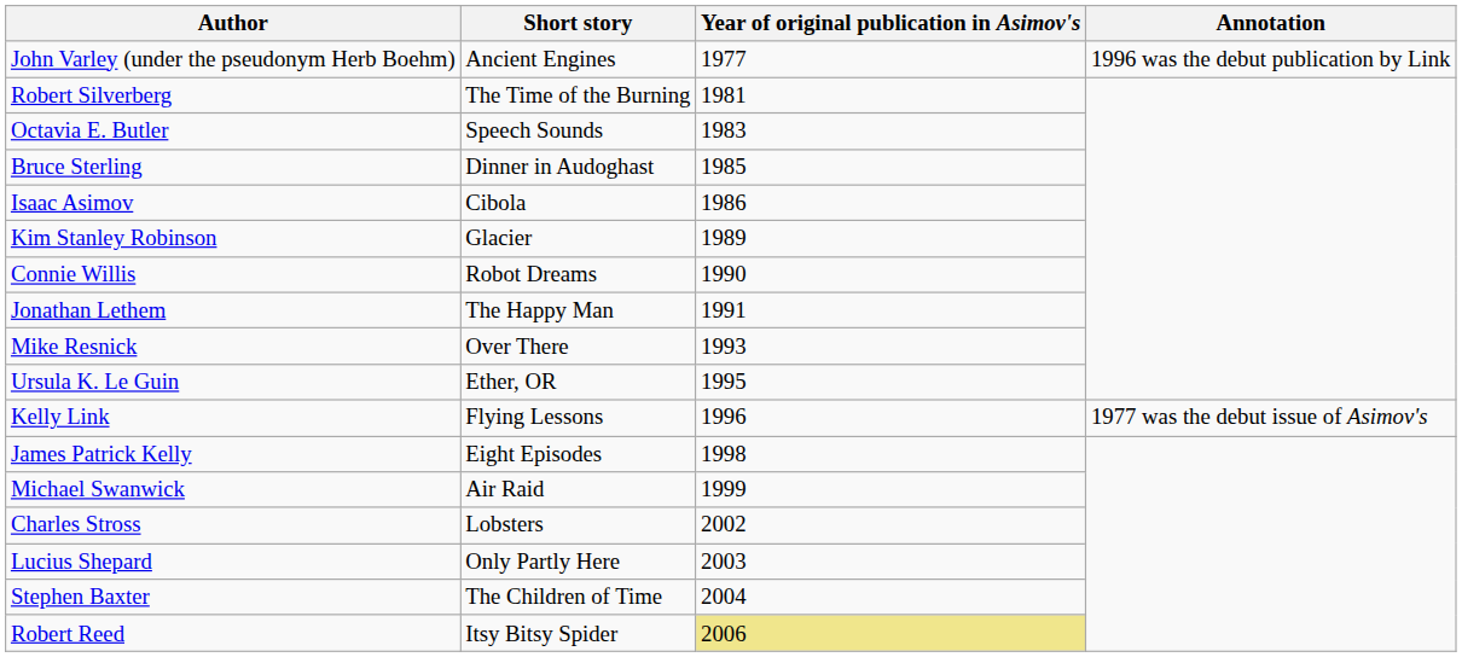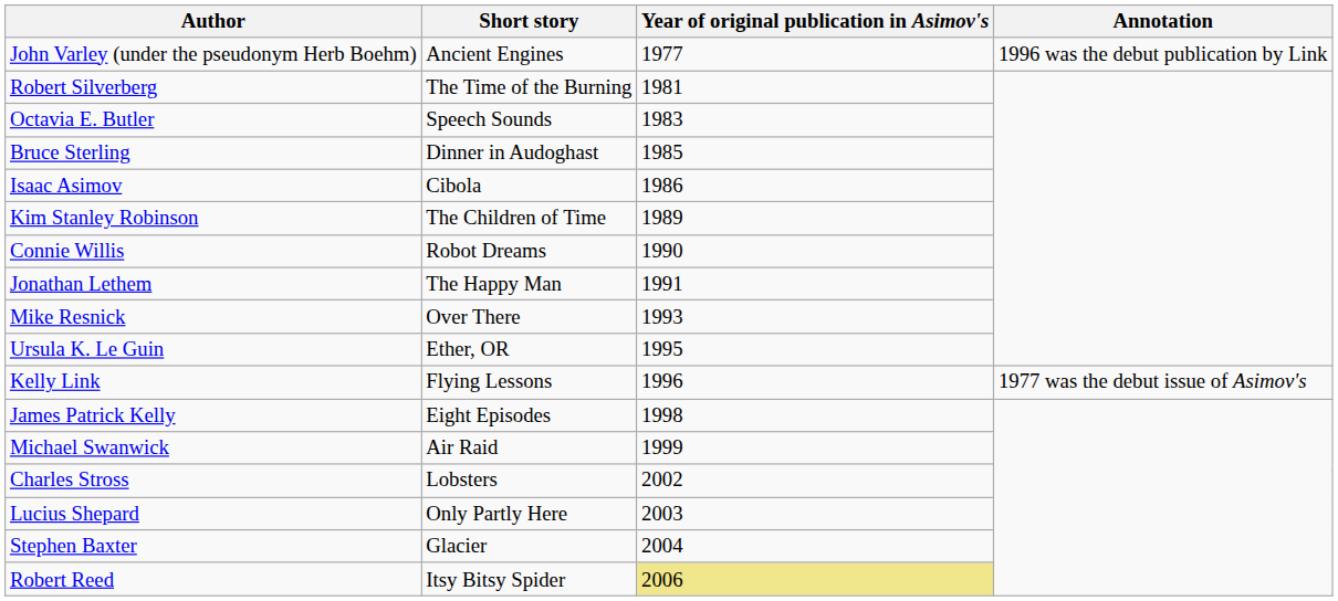Kim Stanley Robinson | Short story: Glacier -> The Children of Time
Stephen Baxter | Short story: The Children of Time -> Glacier
